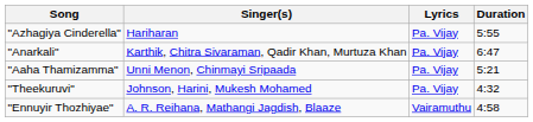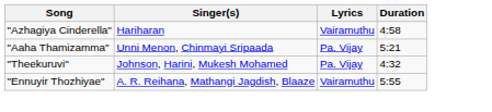"Azhagiya Cinderella" | Lyrics: Pa. Vijay -> Vairamuthu
"Azhagiya Cinderella" | Duration: 5:55 -> 4:58
- row: "Anarkali" | Karthik, Chitra Sivaraman, Qadir Khan, Murtuza Khan | Pa. Vijay | 6:47
"Ennuyir Thozhiyae" | Duration: 4:58 -> 5:55
